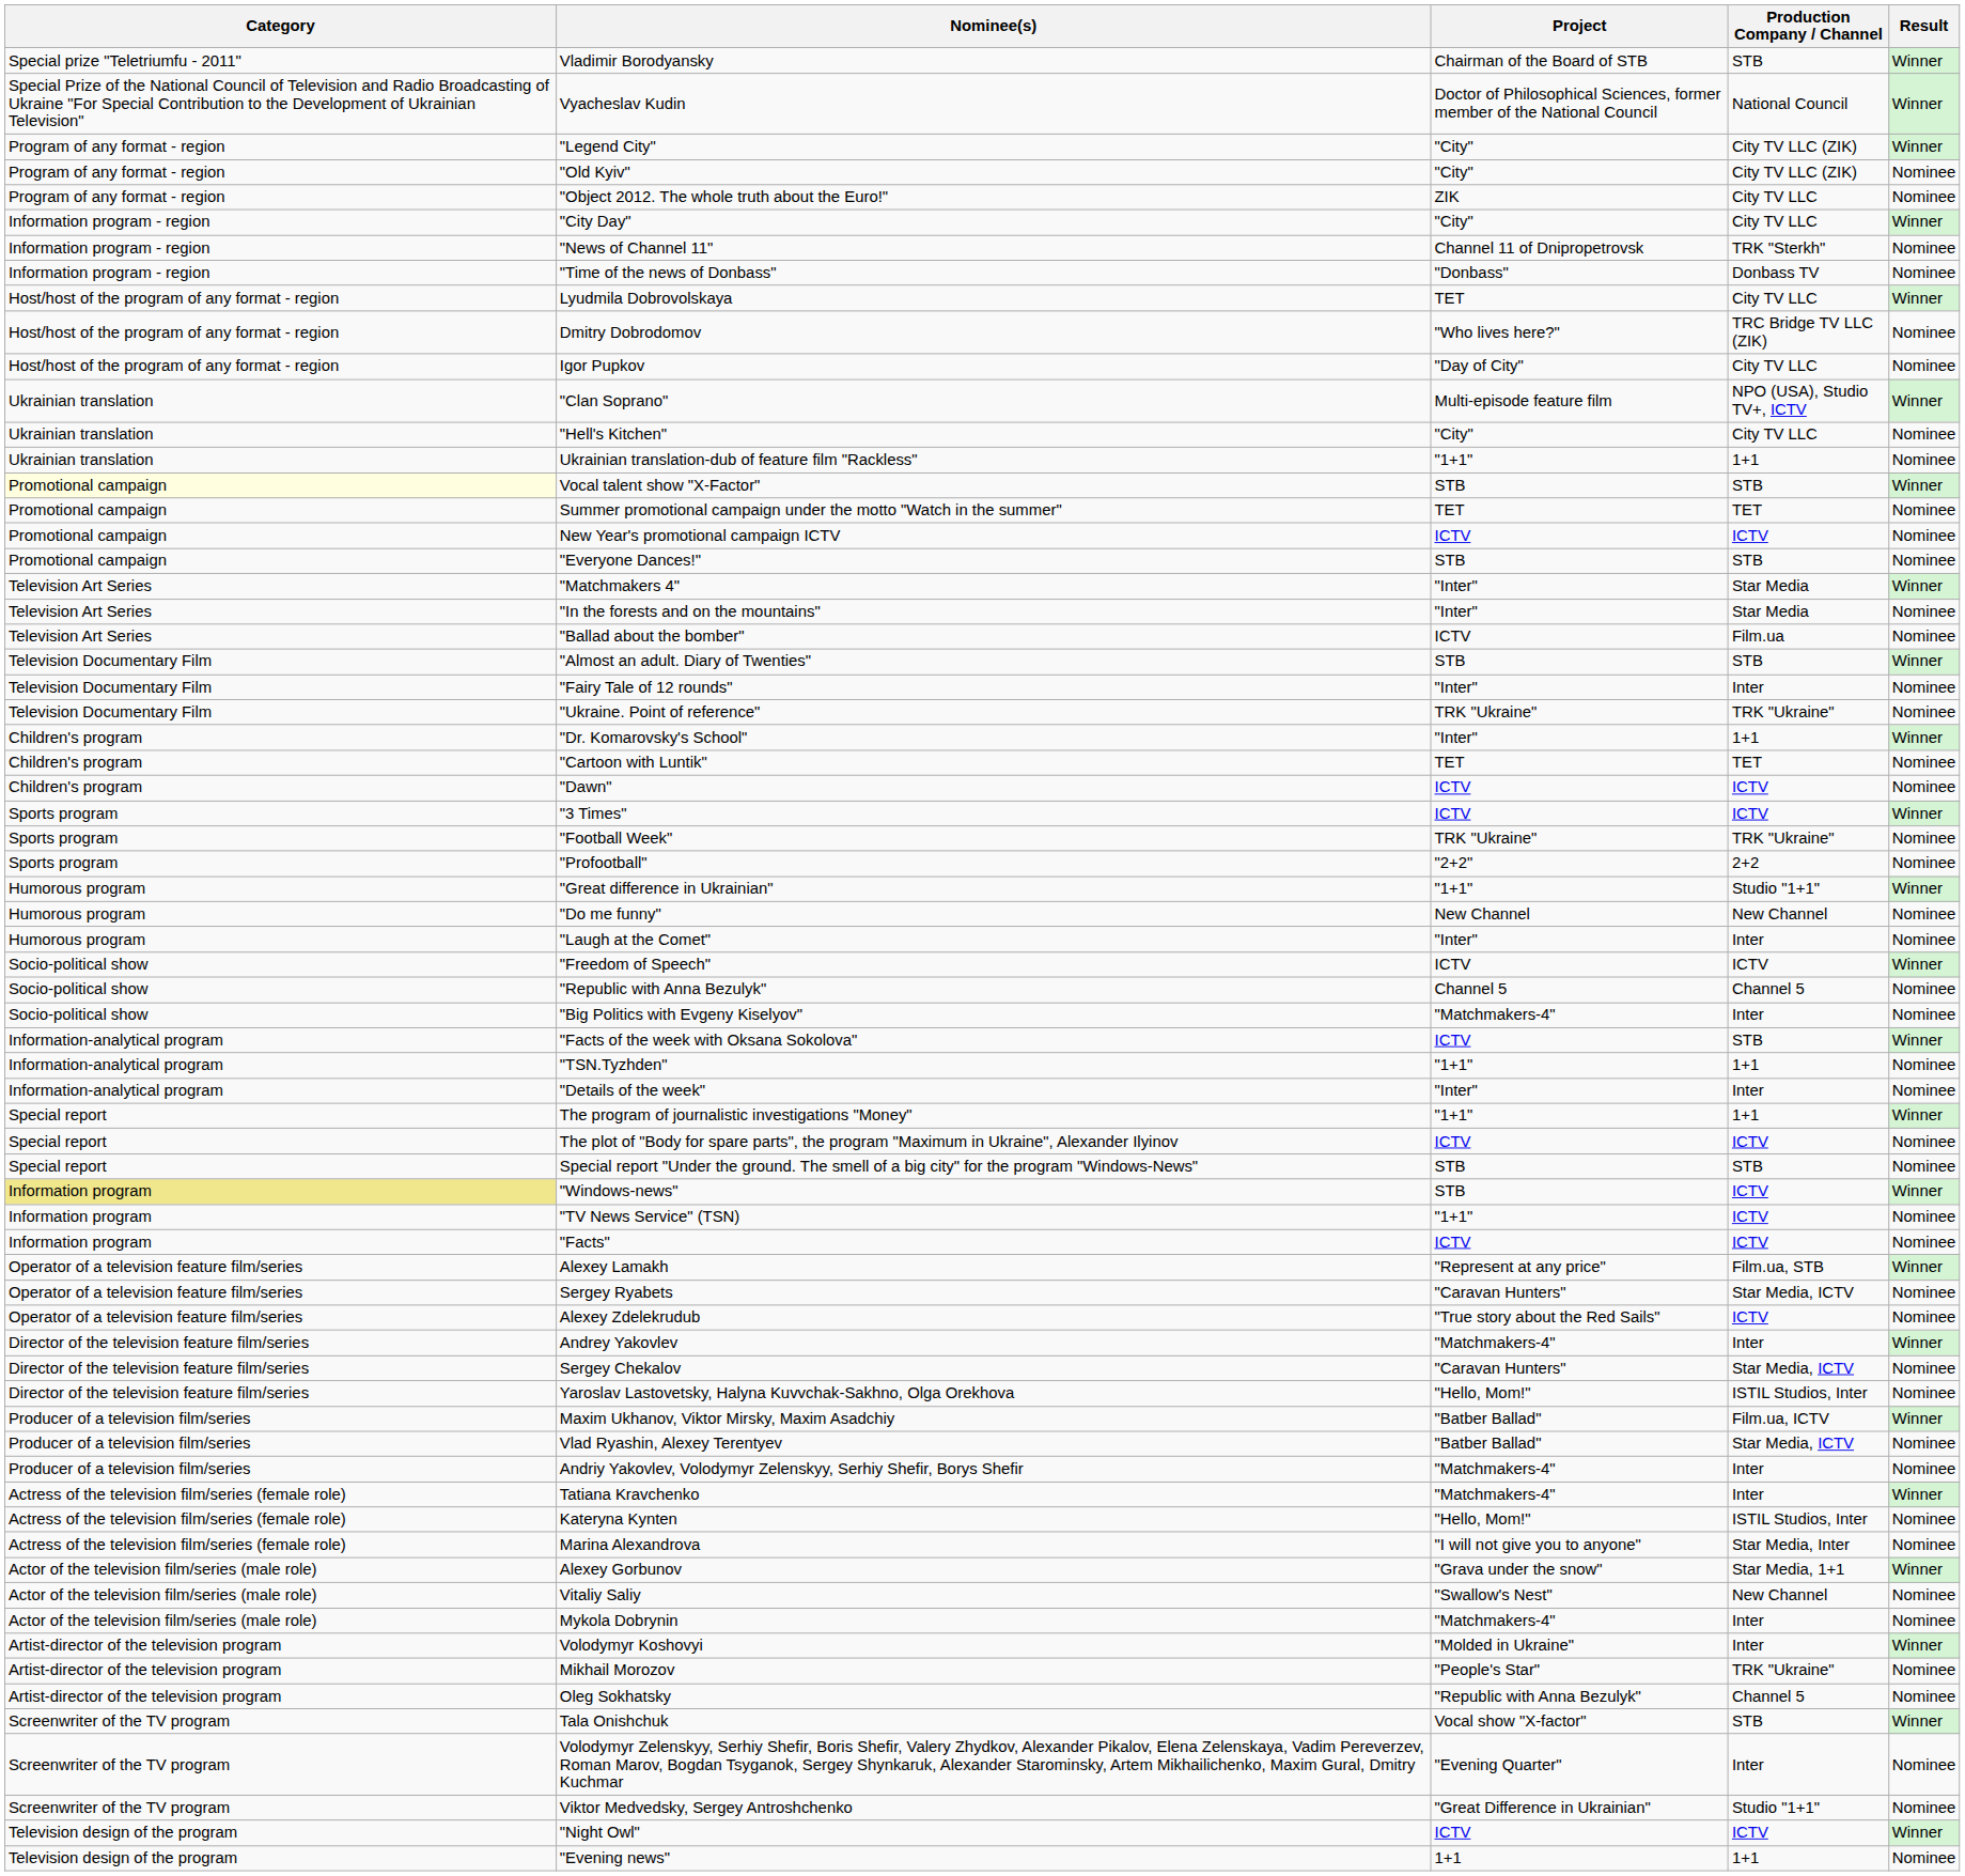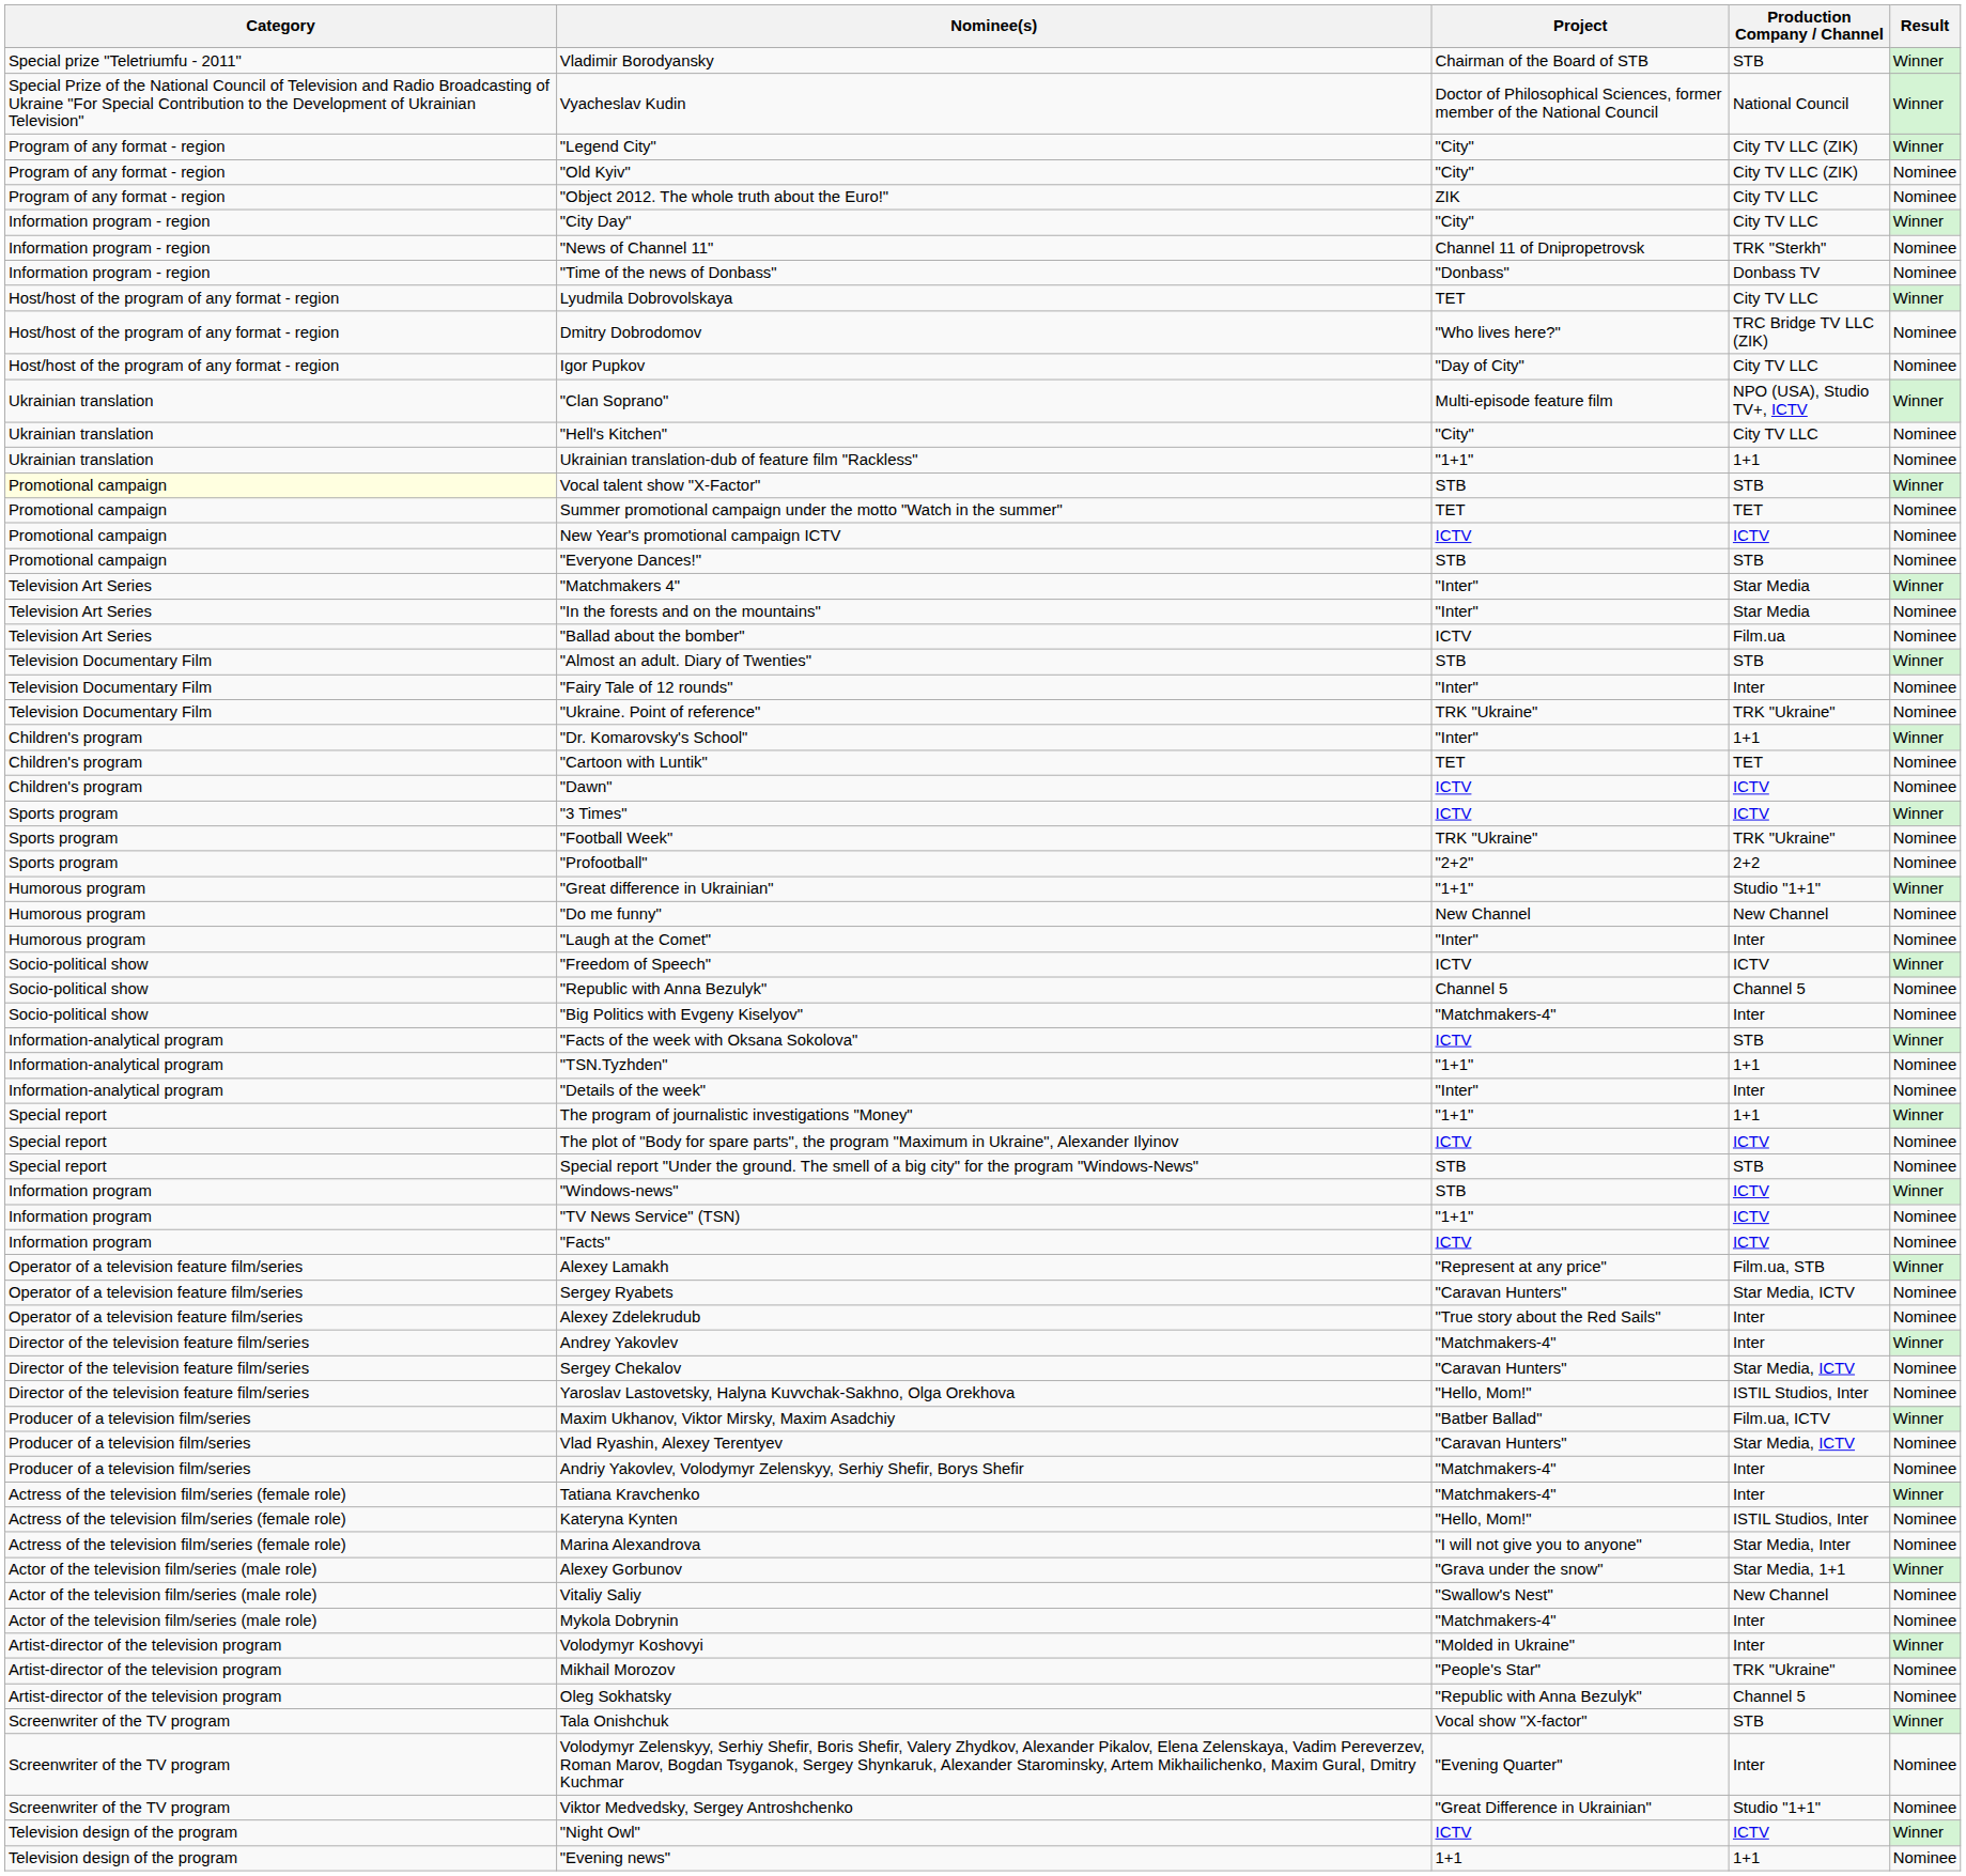"Windows-news" | Category: khaki background -> no background
Alexey Zdelekrudub | Production Company / Channel: ICTV -> Inter
Vlad Ryashin, Alexey Terentyev | Project: "Batber Ballad" -> "Caravan Hunters"
